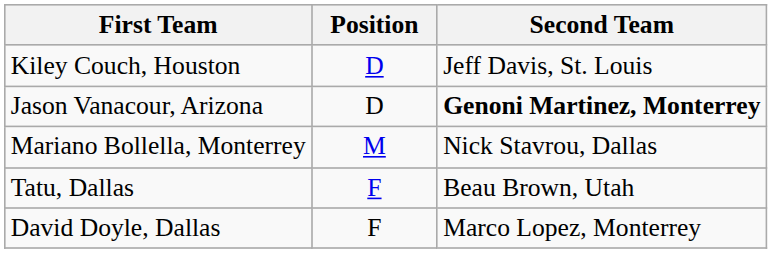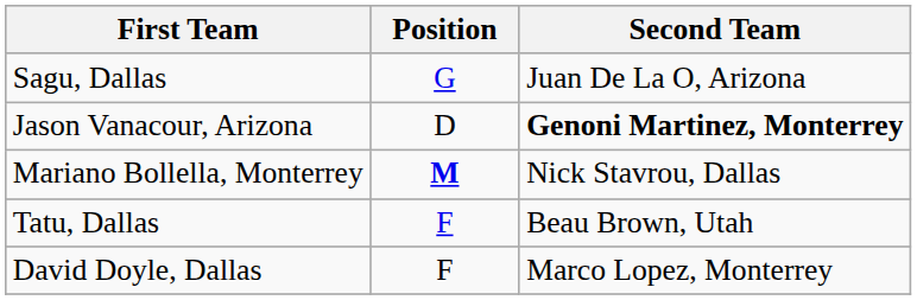+ row: Sagu, Dallas | G | Juan De La O, Arizona
- row: Kiley Couch, Houston | D | Jeff Davis, St. Louis
Mariano Bollella, Monterrey | Position: normal -> bold
